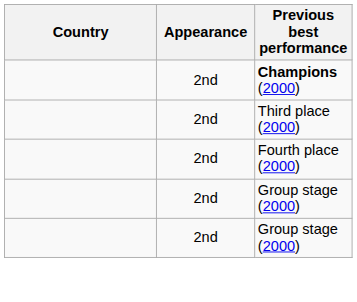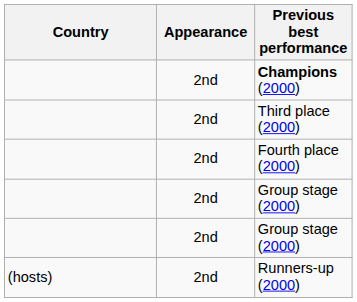+ row: (hosts) | 2nd | Runners-up (2000)
